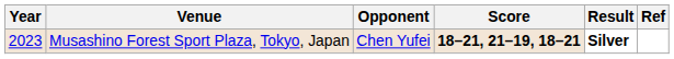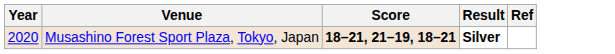- column: Opponent | Chen Yufei
Musashino Forest Sport Plaza, Tokyo, Japan | Year: 2023 -> 2020
